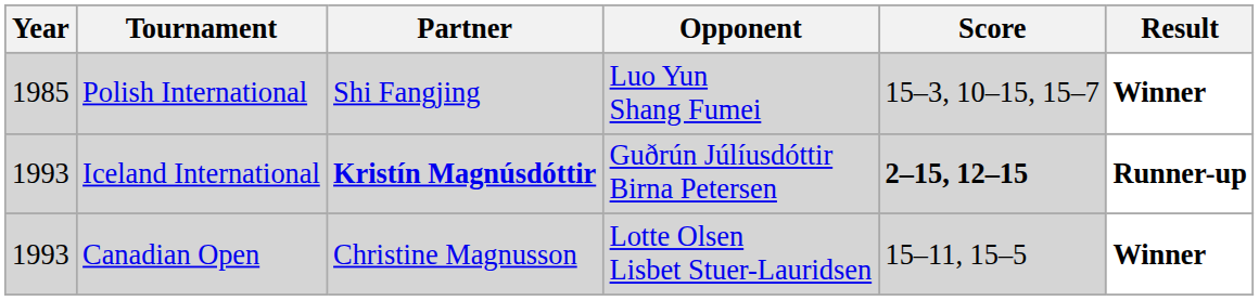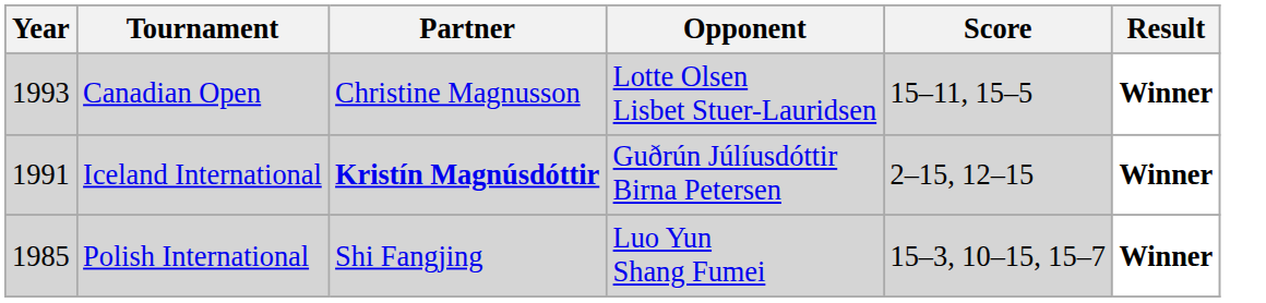rows swapped: Polish International <-> Canadian Open
Iceland International | Year: 1993 -> 1991
Iceland International | Score: bold -> normal
Iceland International | Result: Runner-up -> Winner
